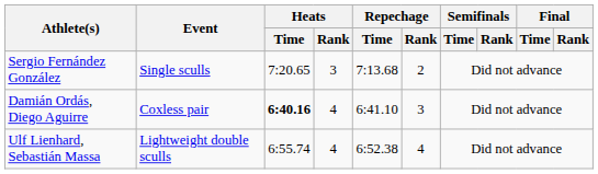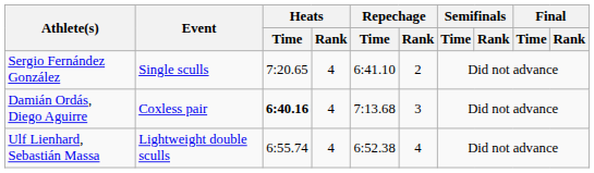Sergio Fernández González | Heats / Rank: 3 -> 4
Sergio Fernández González | Repechage / Time: 7:13.68 -> 6:41.10
Damián Ordás, Diego Aguirre | Repechage / Time: 6:41.10 -> 7:13.68
